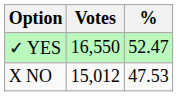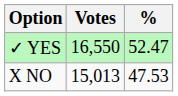X NO | Votes: 15,012 -> 15,013
